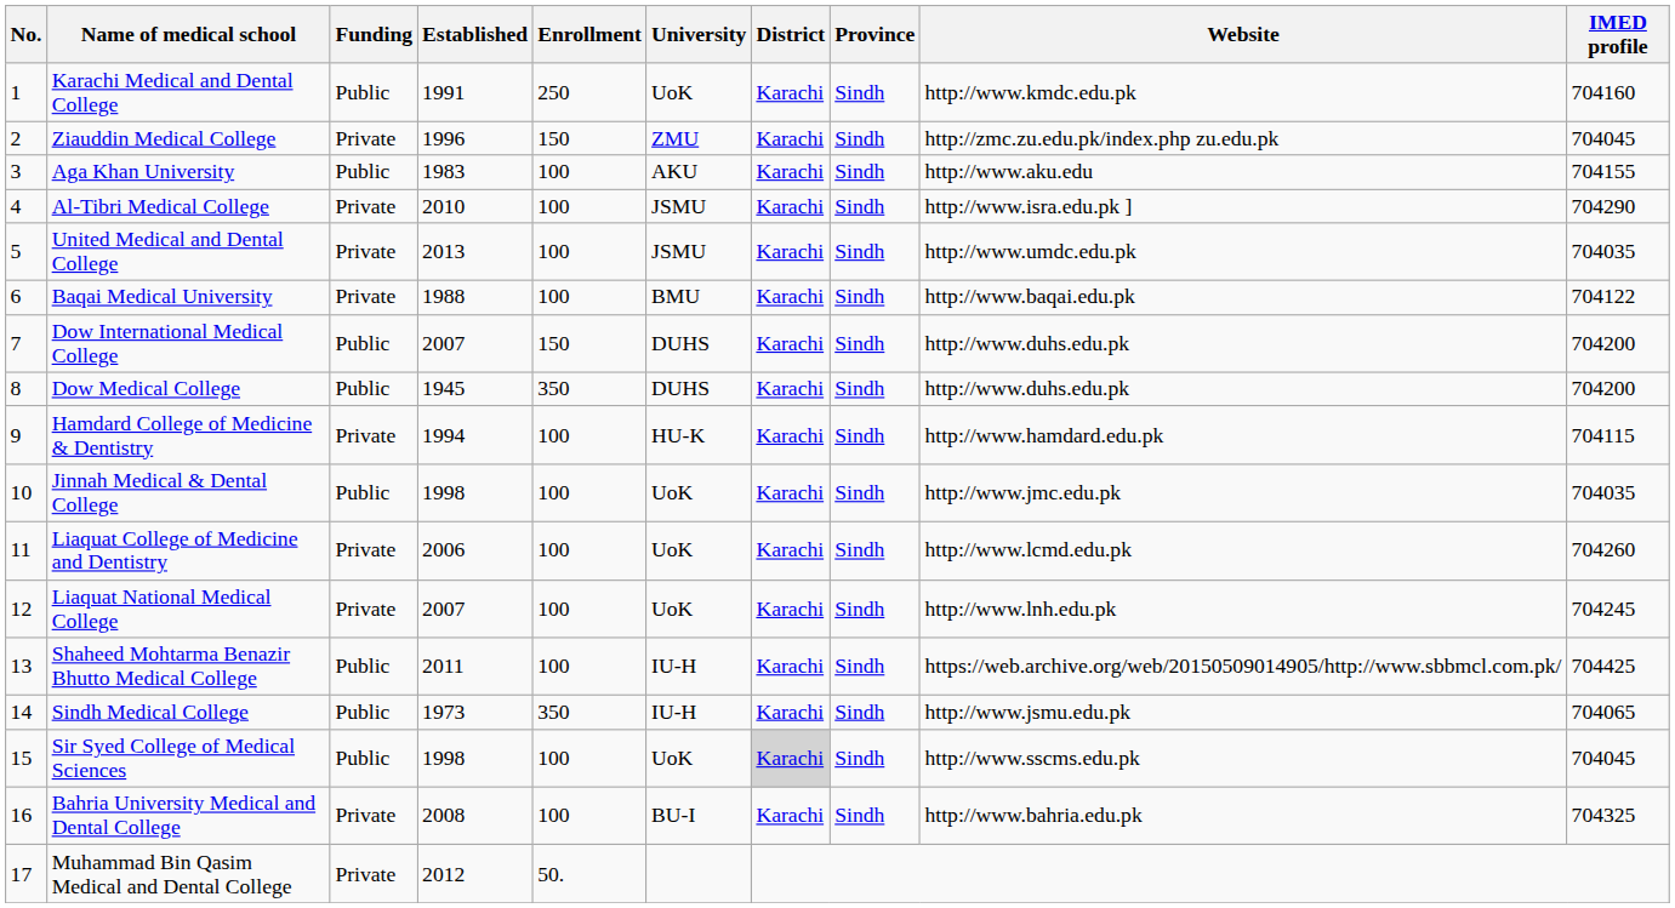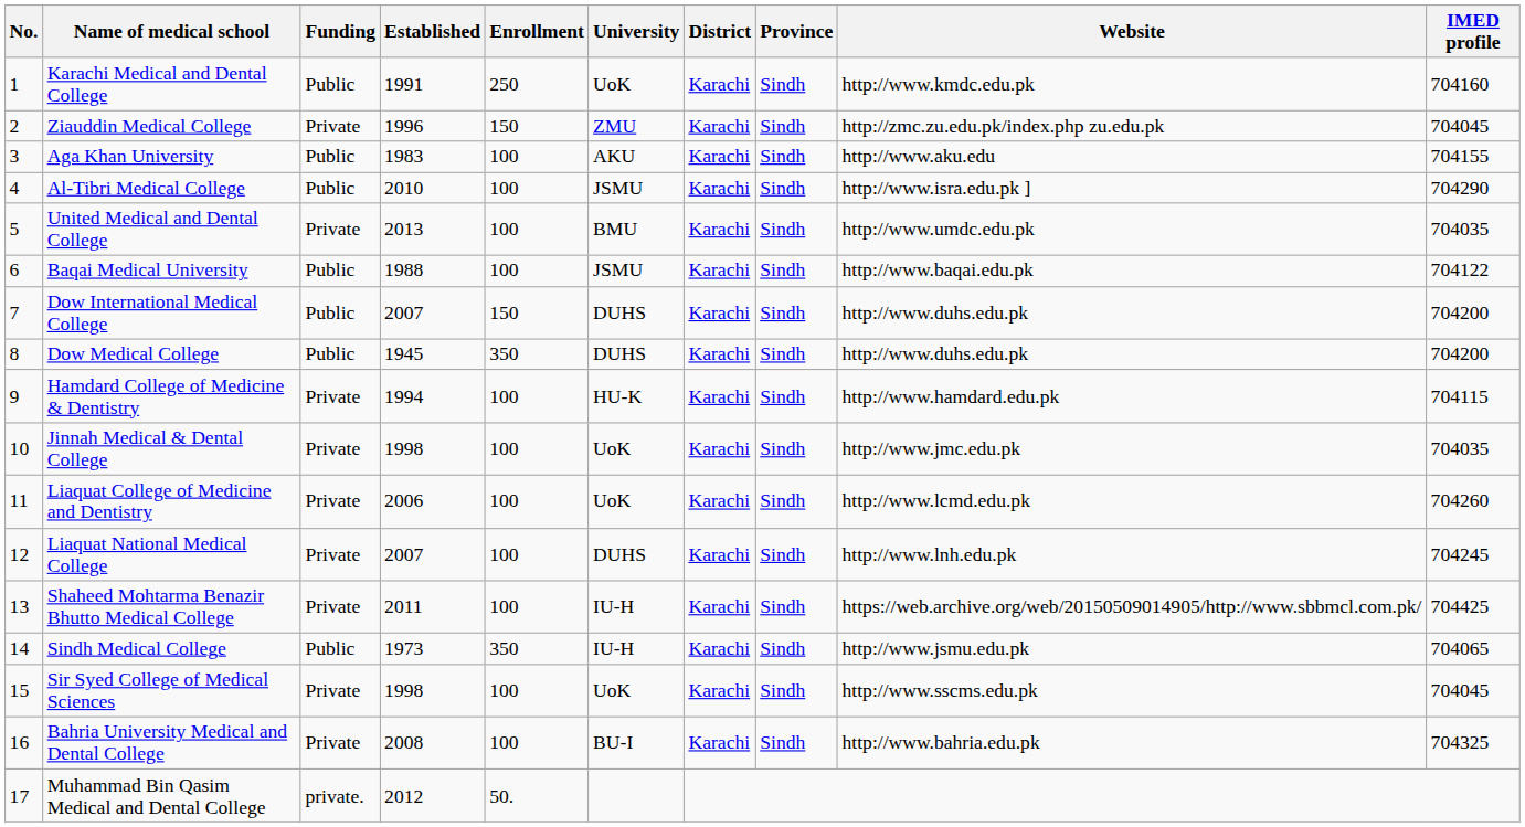Al-Tibri Medical College | Funding: Private -> Public
United Medical and Dental College | University: JSMU -> BMU
Baqai Medical University | Funding: Private -> Public
Baqai Medical University | University: BMU -> JSMU
Jinnah Medical & Dental College | Funding: Public -> Private
Liaquat National Medical College | University: UoK -> DUHS
Shaheed Mohtarma Benazir Bhutto Medical College | Funding: Public -> Private
Sir Syed College of Medical Sciences | Funding: Public -> Private
Sir Syed College of Medical Sciences | District: lightgrey background -> no background
Muhammad Bin Qasim Medical and Dental College | Funding: Private -> private.
